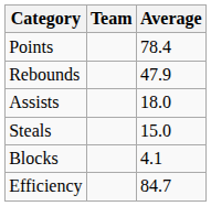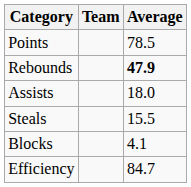Points | Average: 78.4 -> 78.5
Rebounds | Average: normal -> bold
Steals | Average: 15.0 -> 15.5
